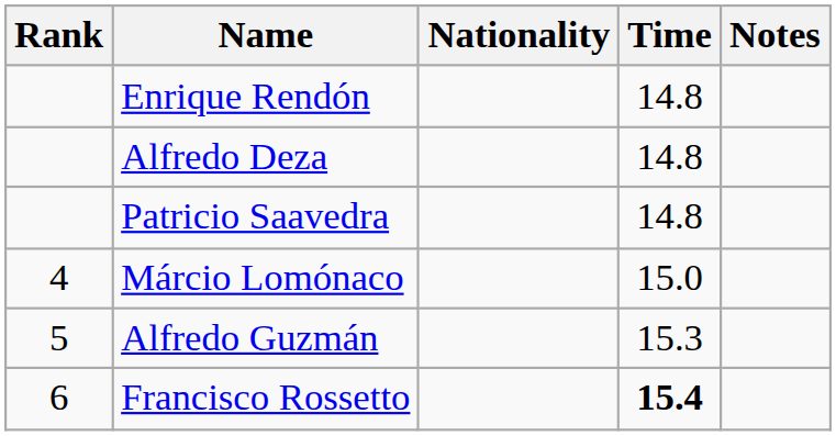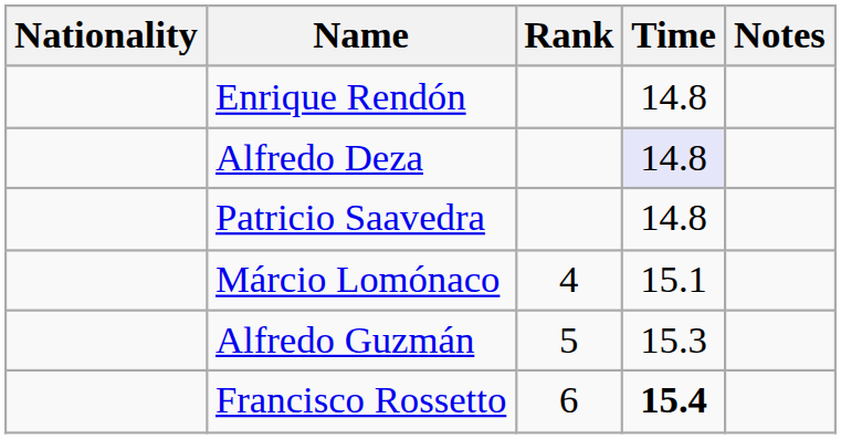columns swapped: Rank <-> Nationality
Alfredo Deza | Time: no background -> lavender background
Márcio Lomónaco | Time: 15.0 -> 15.1
